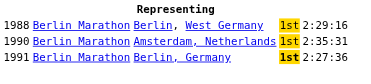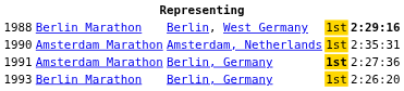1988 | column 5: normal -> bold
1990 | column 2: Berlin Marathon -> Amsterdam Marathon
1991 | column 2: Berlin Marathon -> Amsterdam Marathon
+ row: 1993 | Berlin Marathon | Berlin, Germany | 1st | 2:26:20
